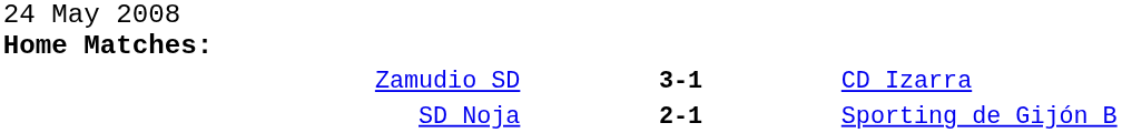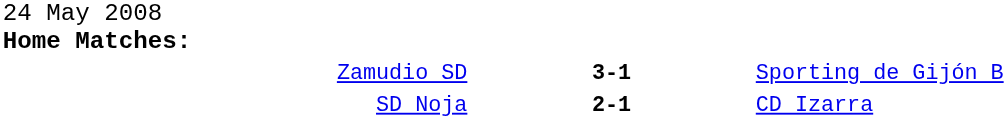Zamudio SD | column 3: CD Izarra -> Sporting de Gijón B
SD Noja | column 3: Sporting de Gijón B -> CD Izarra
